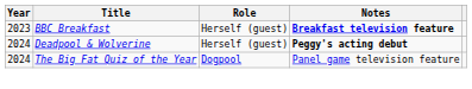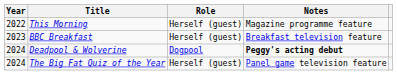+ row: 2022 | This Morning | Herself (guest) | Magazine programme feature
BBC Breakfast | Notes: bold -> normal
Deadpool & Wolverine | Role: Herself (guest) -> Dogpool
The Big Fat Quiz of the Year | Role: Dogpool -> Herself (guest)
